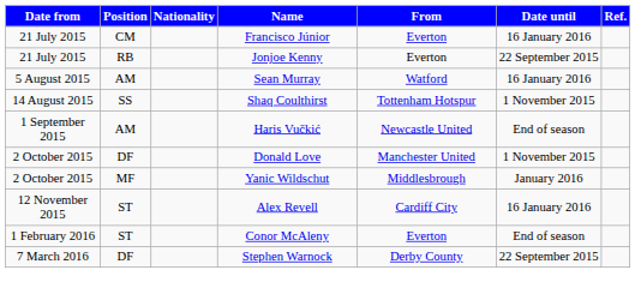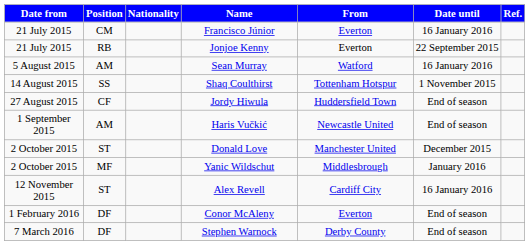+ row: 27 August 2015 | CF | Jordy Hiwula | Huddersfield Town | End of season
Donald Love | Position: DF -> ST
Donald Love | Date until: 1 November 2015 -> December 2015
Conor McAleny | Position: ST -> DF
Stephen Warnock | Date until: 22 September 2015 -> End of season
